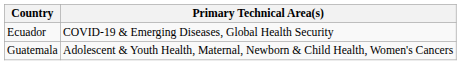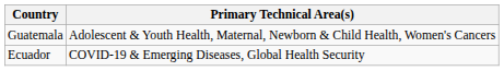rows swapped: Ecuador <-> Guatemala
